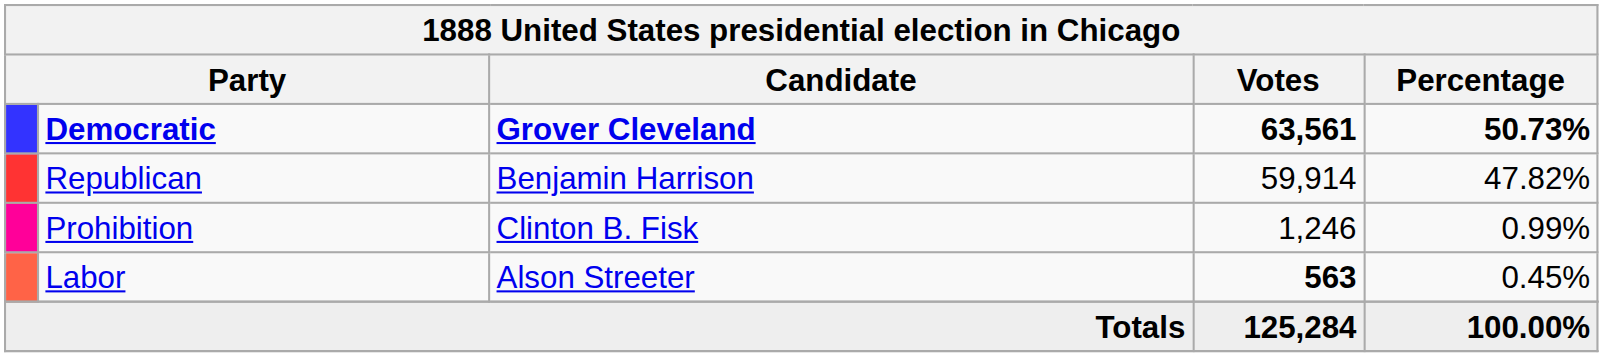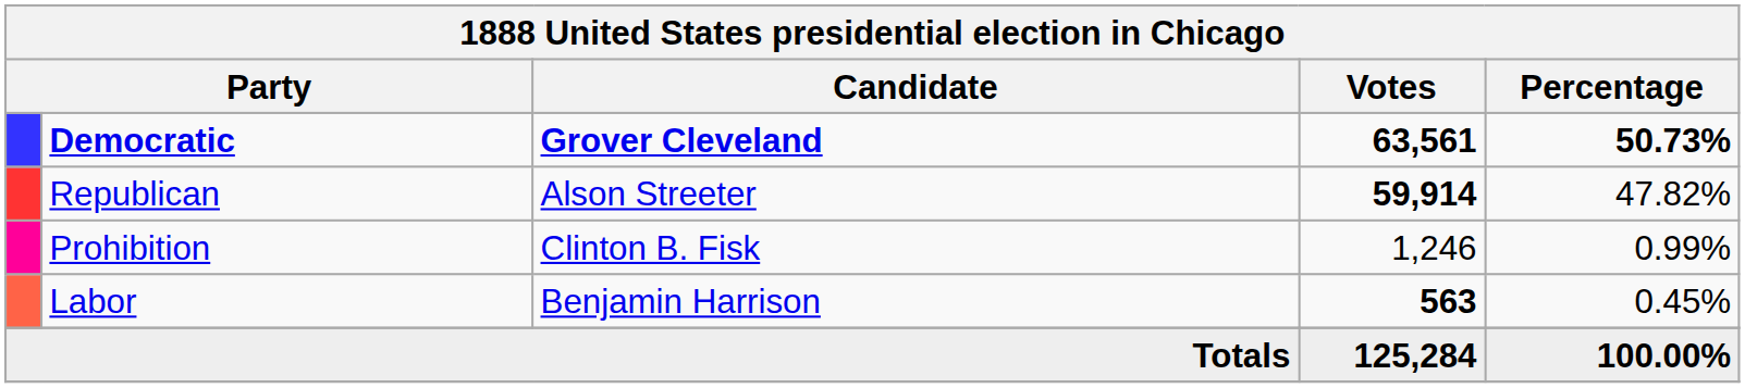Republican | Candidate: Benjamin Harrison -> Alson Streeter
Republican | Votes: normal -> bold
Labor | Candidate: Alson Streeter -> Benjamin Harrison
